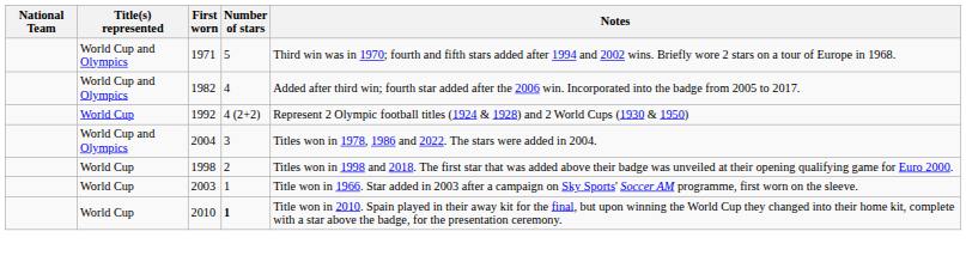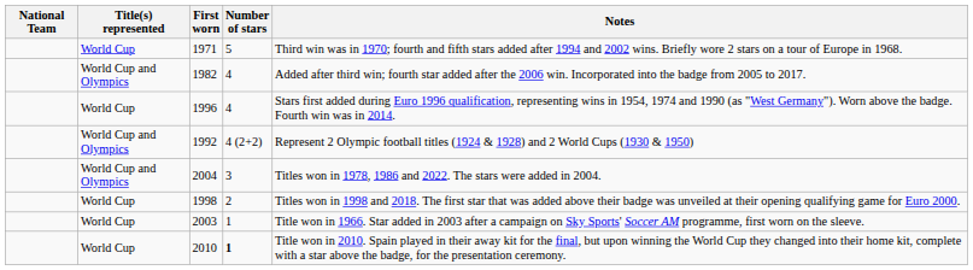1971 | Title(s) represented: World Cup and Olympics -> World Cup
+ row: World Cup | 1996 | 4 | Stars first added during Euro 1996 qualification, representing wins in 1954, 1974 and 1990 (as "West Germany"). Worn above the badge. Fourth win was in 2014.
1992 | Title(s) represented: World Cup -> World Cup and Olympics
